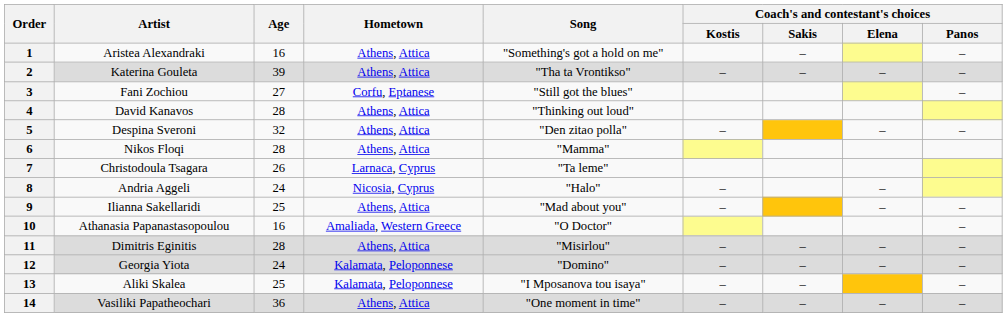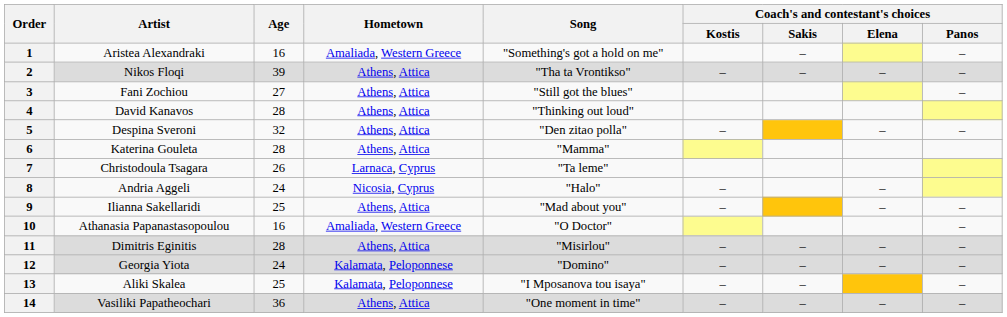1 | Hometown: Athens, Attica -> Amaliada, Western Greece
2 | Artist: Katerina Gouleta -> Nikos Floqi
3 | Hometown: Corfu, Eptanese -> Athens, Attica
6 | Artist: Nikos Floqi -> Katerina Gouleta
